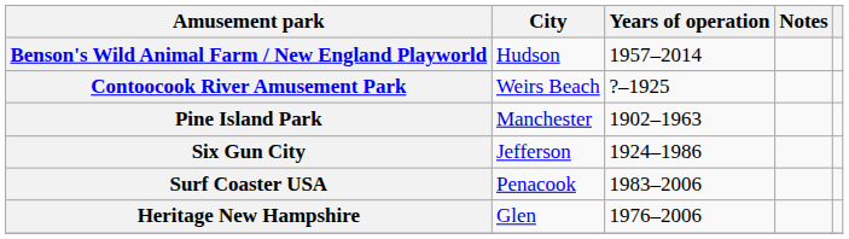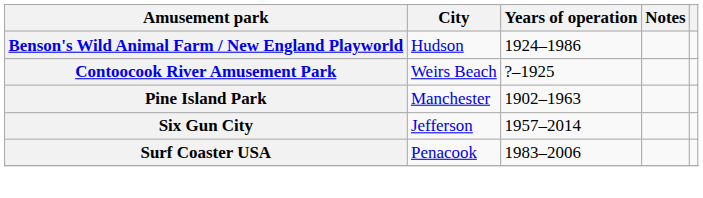Benson's Wild Animal Farm / New England Playworld | Years of operation: 1957–2014 -> 1924–1986
Six Gun City | Years of operation: 1924–1986 -> 1957–2014
- row: Heritage New Hampshire | Glen | 1976–2006
